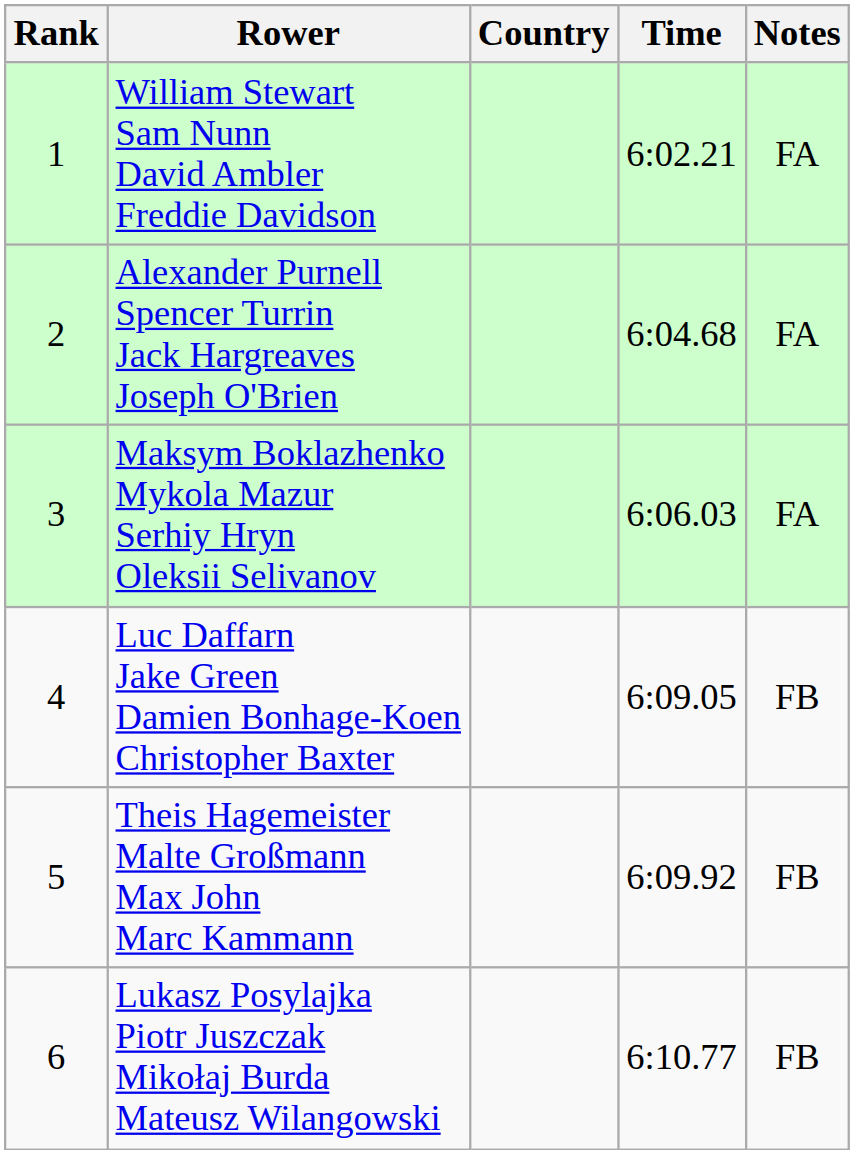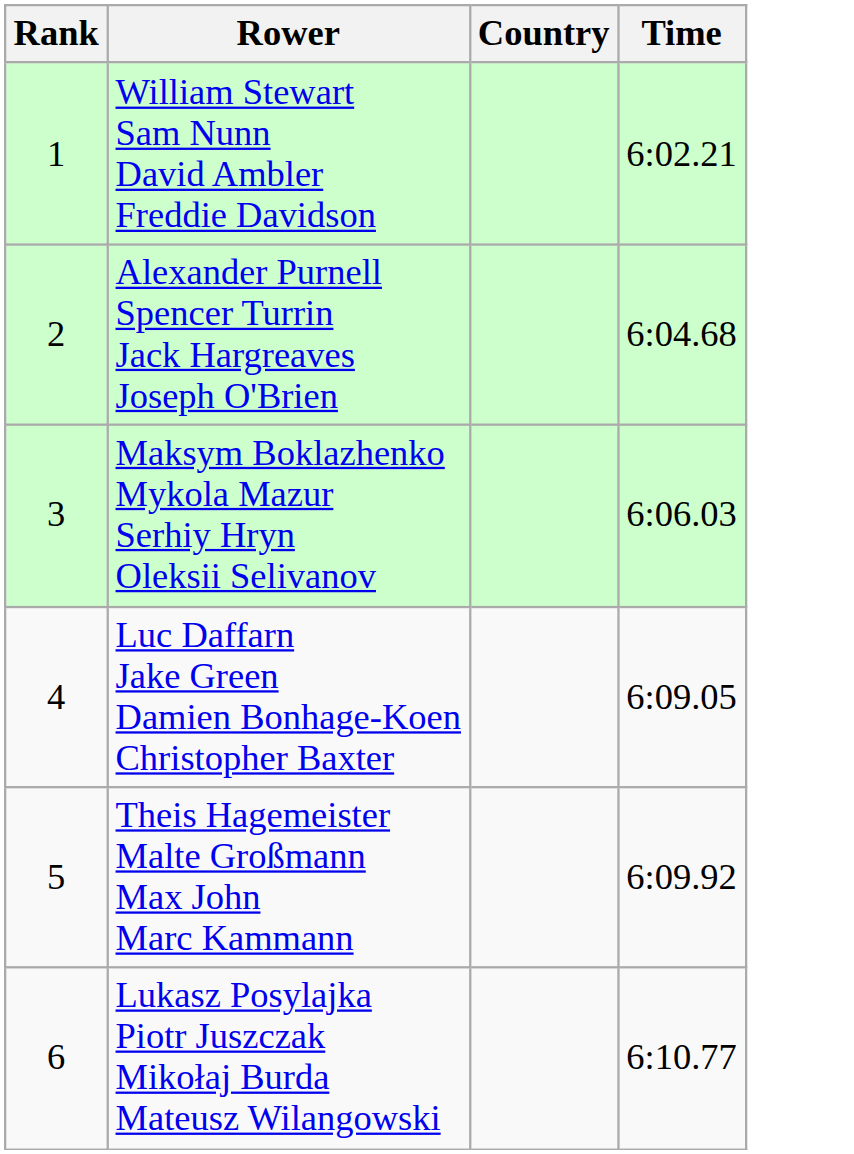- column: Notes | FA | FA | FA | FB | FB | FB
